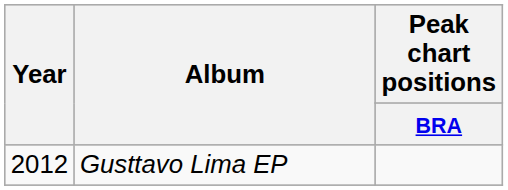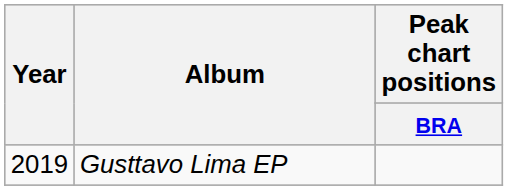Gusttavo Lima EP | Year: 2012 -> 2019
